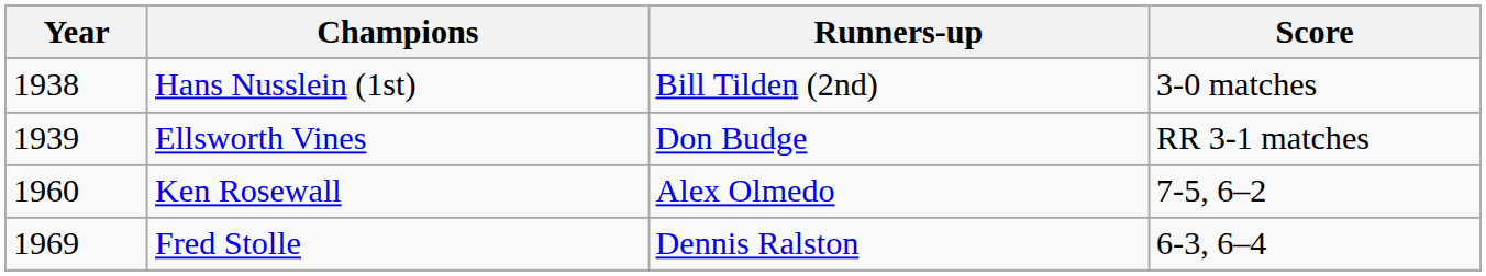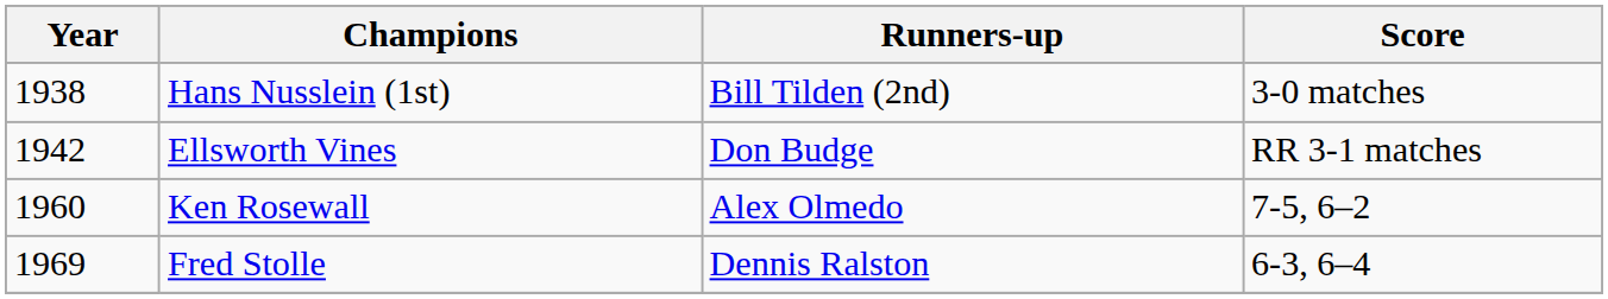Ellsworth Vines | Year: 1939 -> 1942
